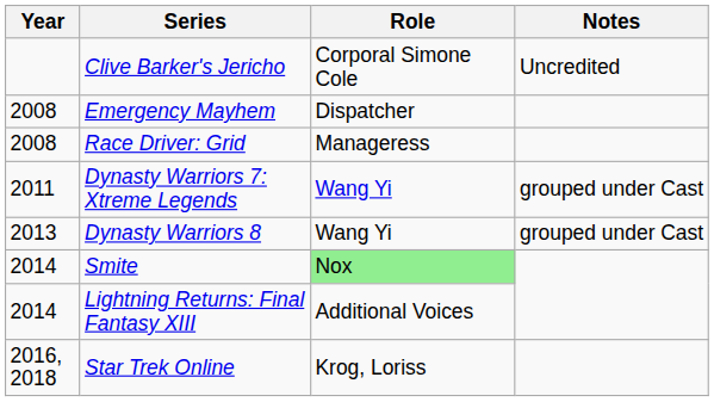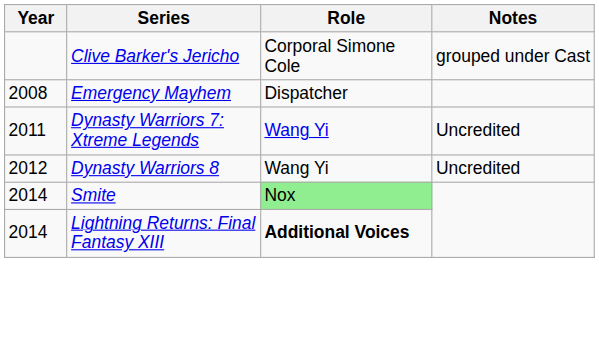Clive Barker's Jericho | Notes: Uncredited -> grouped under Cast
- row: 2008 | Race Driver: Grid | Manageress
Dynasty Warriors 7: Xtreme Legends | Notes: grouped under Cast -> Uncredited
Dynasty Warriors 8 | Year: 2013 -> 2012
Dynasty Warriors 8 | Notes: grouped under Cast -> Uncredited
Lightning Returns: Final Fantasy XIII | Role: normal -> bold
- row: 2016, 2018 | Star Trek Online | Krog, Loriss
